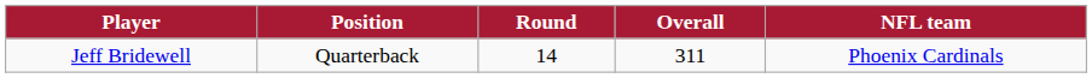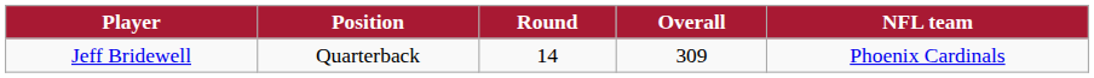Jeff Bridewell | Overall: 311 -> 309
